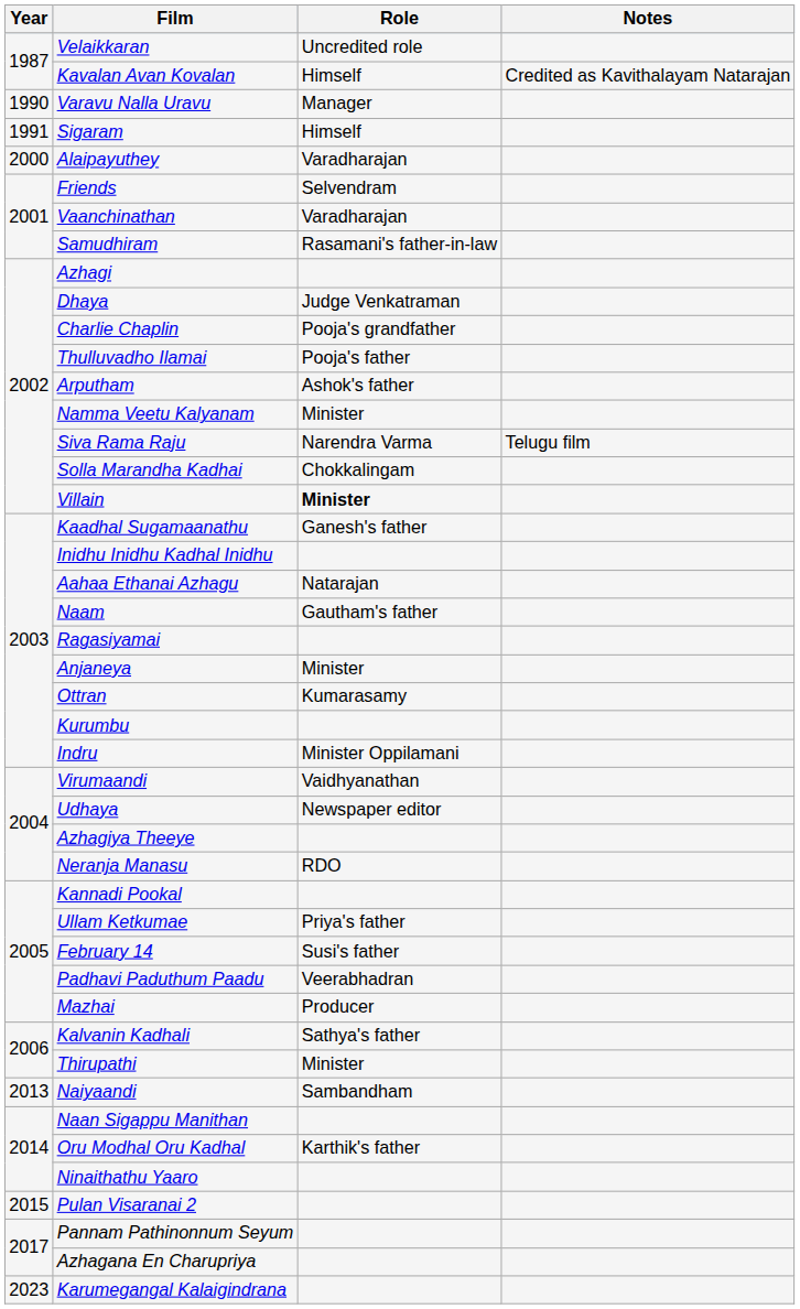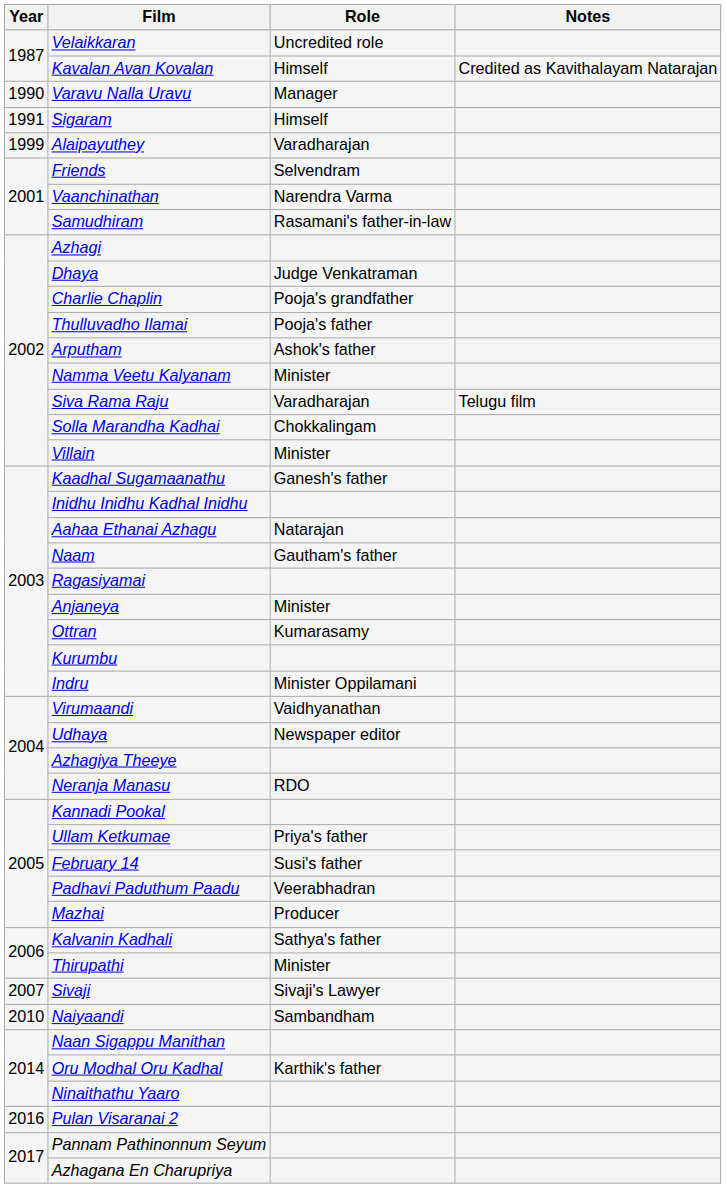Alaipayuthey | Year: 2000 -> 1999
Vaanchinathan | Role: Varadharajan -> Narendra Varma
Siva Rama Raju | Role: Narendra Varma -> Varadharajan
Villain | Role: bold -> normal
+ row: 2007 | Sivaji | Sivaji's Lawyer
Naiyaandi | Year: 2013 -> 2010
Pulan Visaranai 2 | Year: 2015 -> 2016
- row: 2023 | Karumegangal Kalaigindrana
